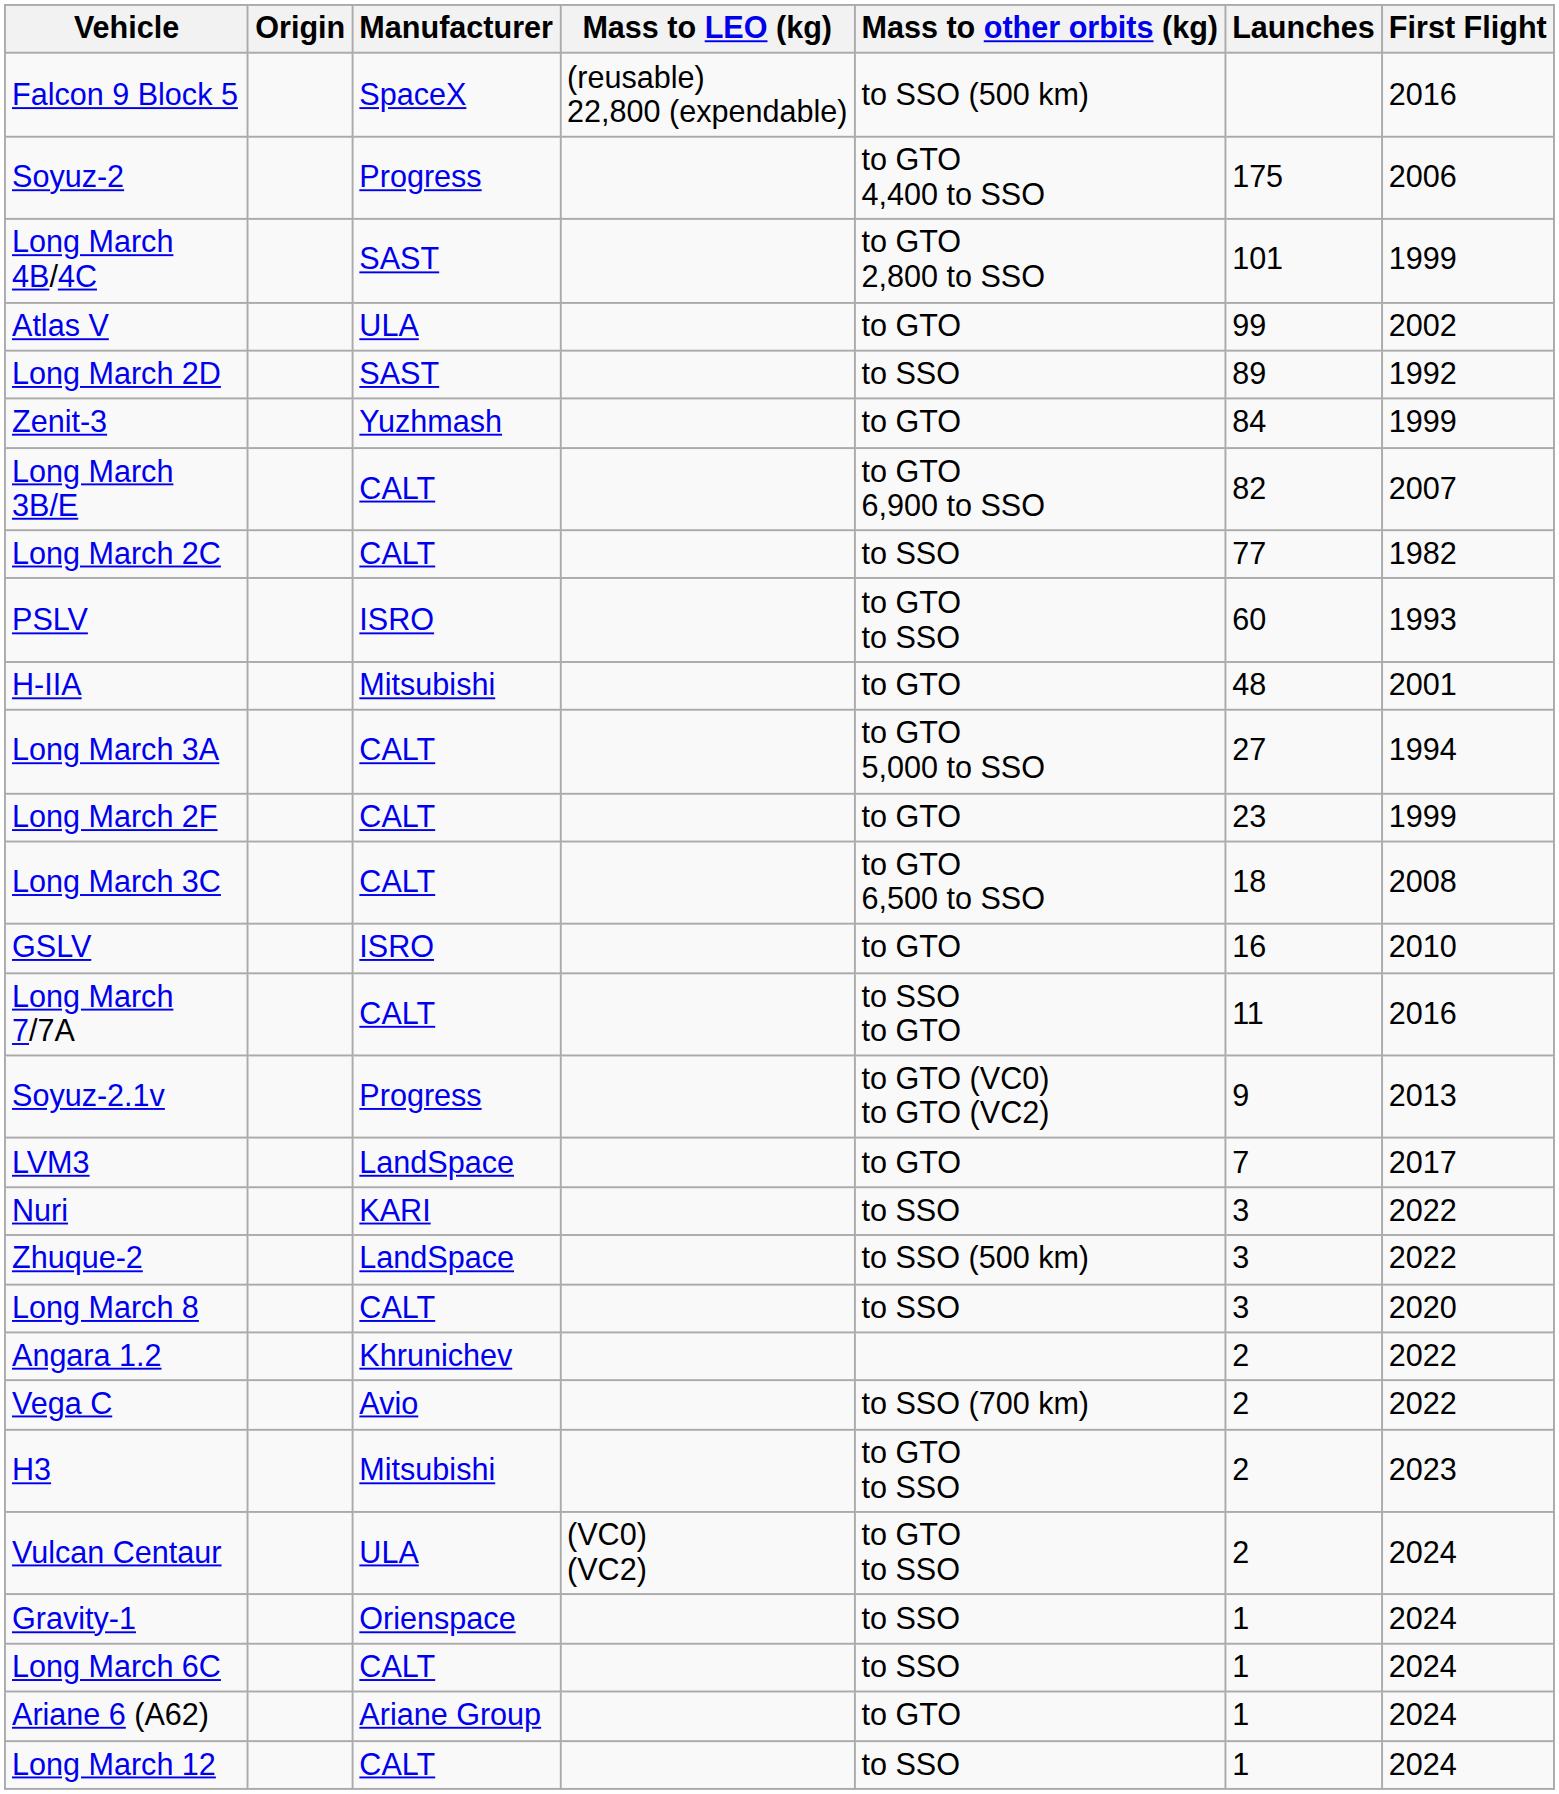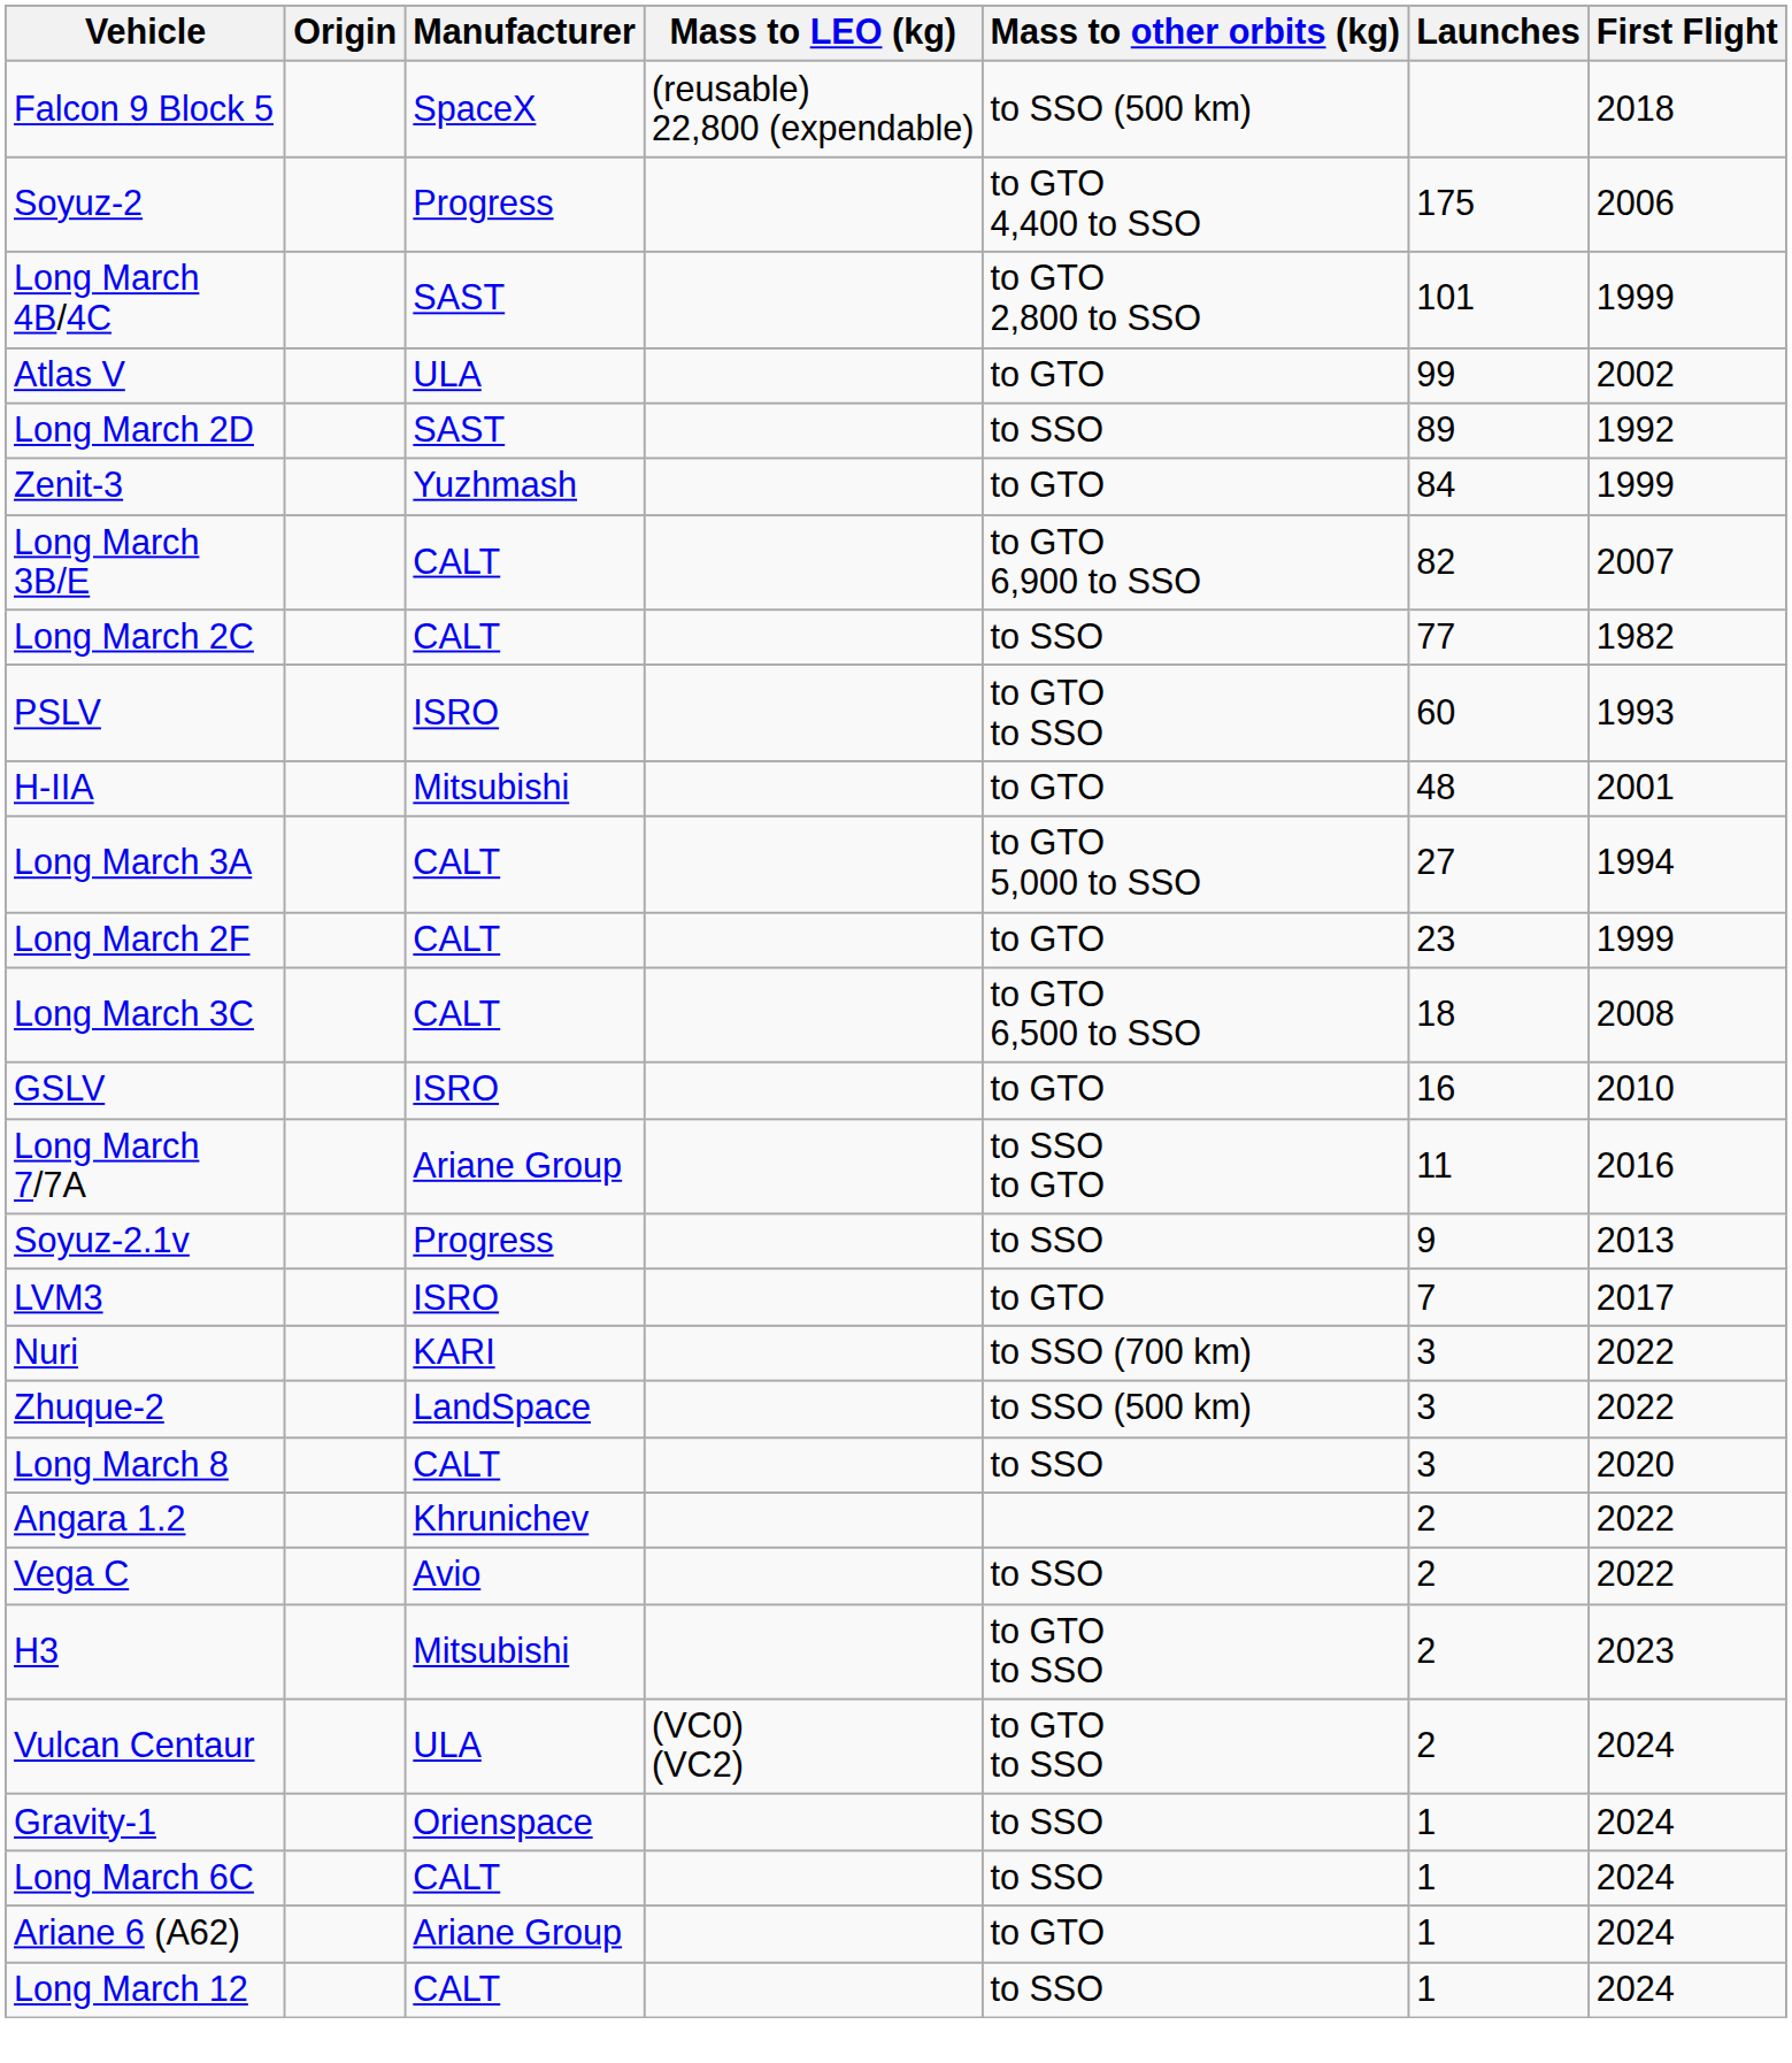Falcon 9 Block 5 | First Flight: 2016 -> 2018
Long March 7/7A | Manufacturer: CALT -> Ariane Group
Soyuz-2.1v | Mass to other orbits (kg): to GTO (VC0) to GTO (VC2) -> to SSO
LVM3 | Manufacturer: LandSpace -> ISRO
Nuri | Mass to other orbits (kg): to SSO -> to SSO (700 km)
Vega C | Mass to other orbits (kg): to SSO (700 km) -> to SSO
